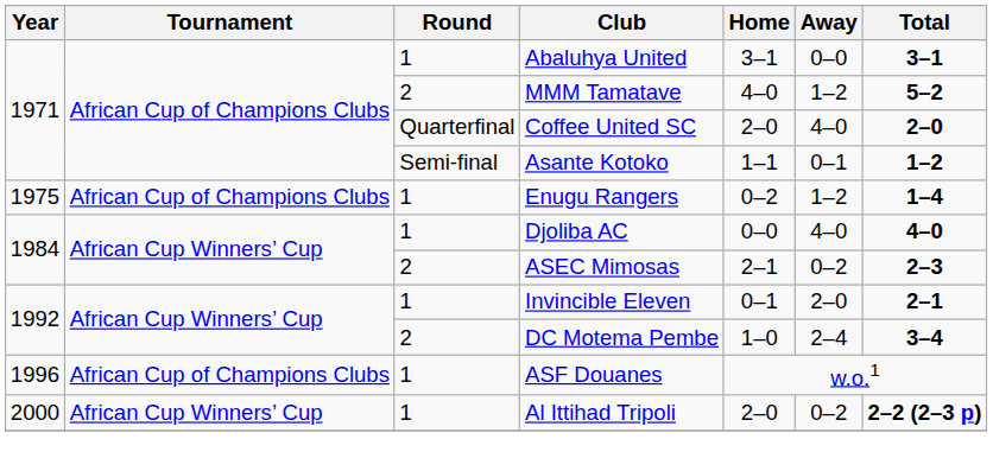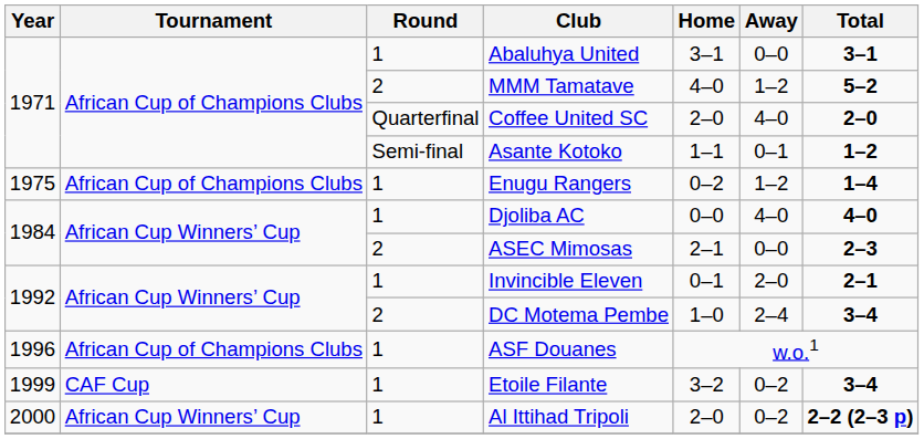ASEC Mimosas | Away: 0–2 -> 0–0
+ row: 1999 | CAF Cup | 1 | Etoile Filante | 3–2 | 0–2 | 3–4
